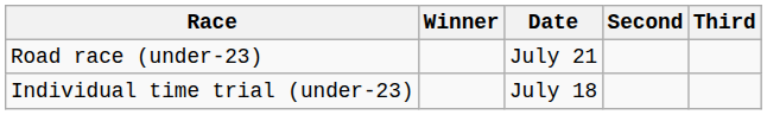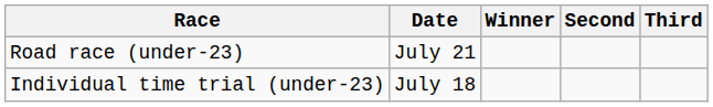columns swapped: Date <-> Winner
